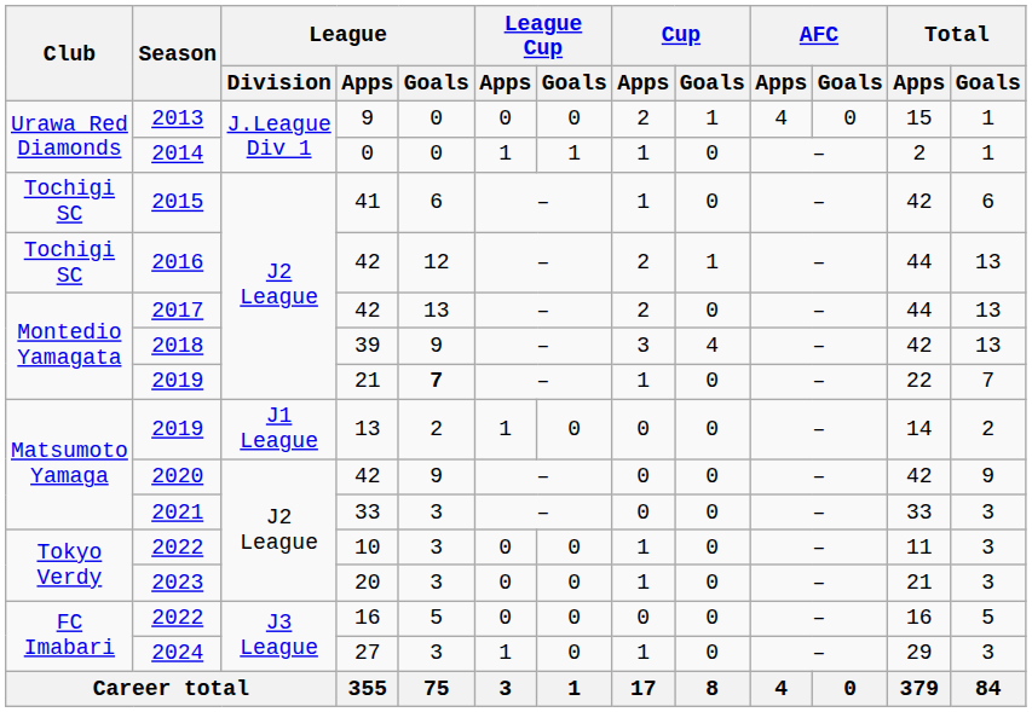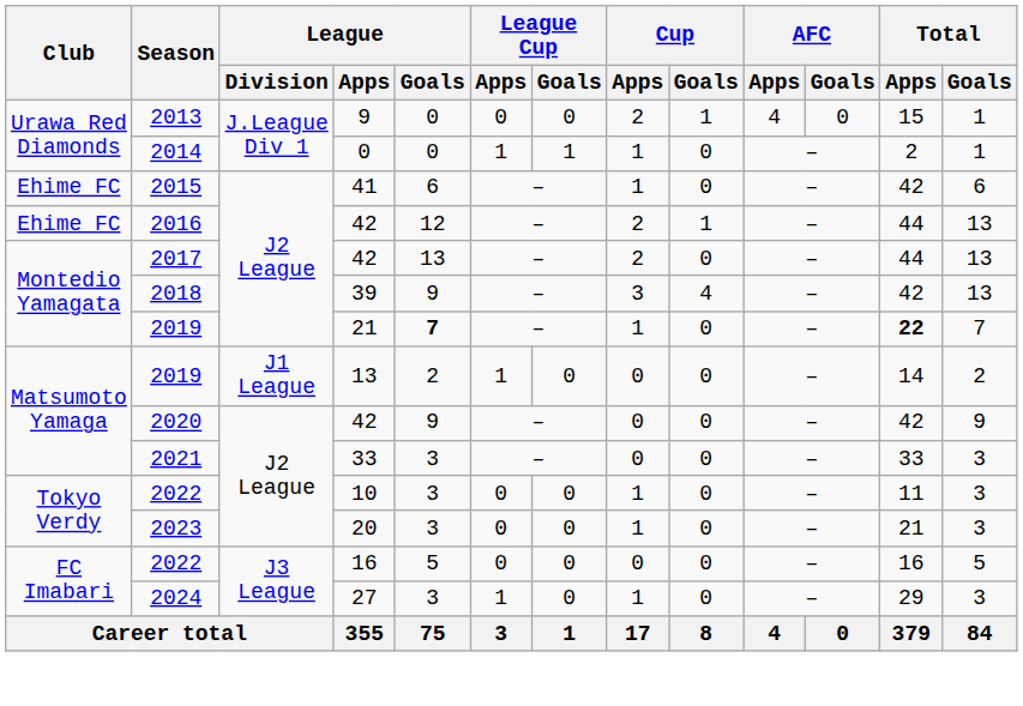2015 | Club: Tochigi SC -> Ehime FC
2016 | Club: Tochigi SC -> Ehime FC
2019 / 21 | Total / Apps: normal -> bold
